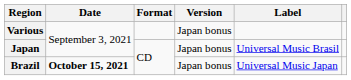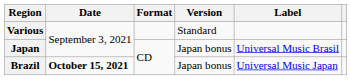Various | Version: Japan bonus -> Standard
